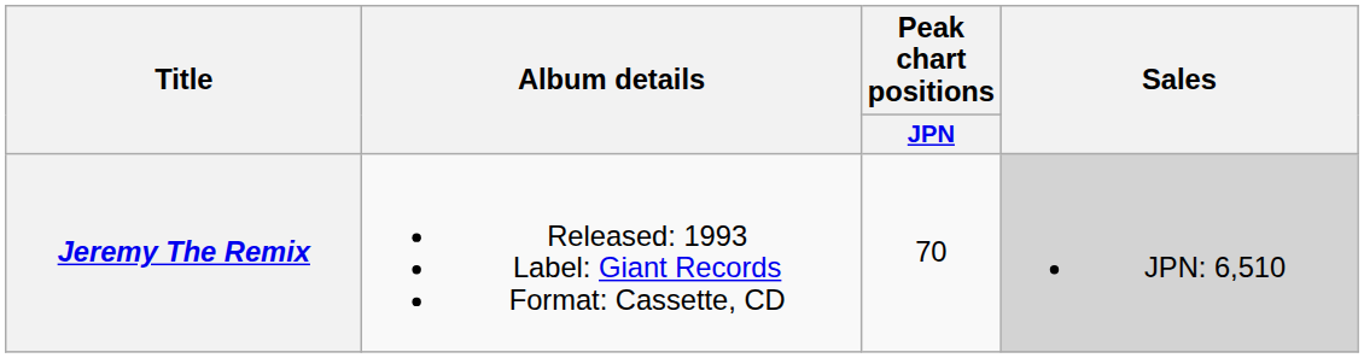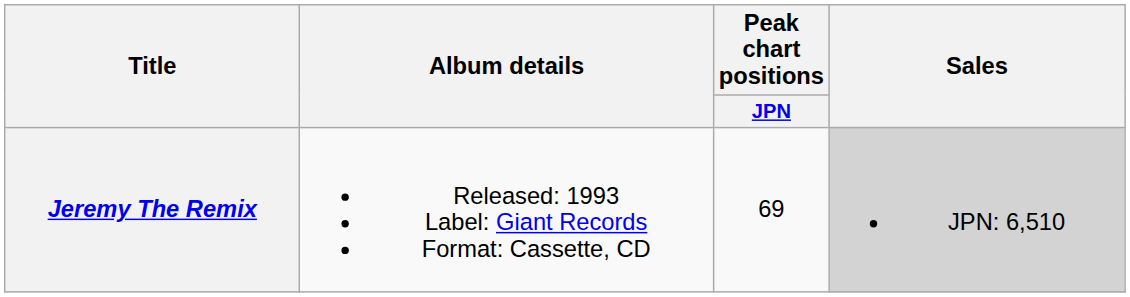Jeremy The Remix | Peak chart positions / JPN: 70 -> 69
